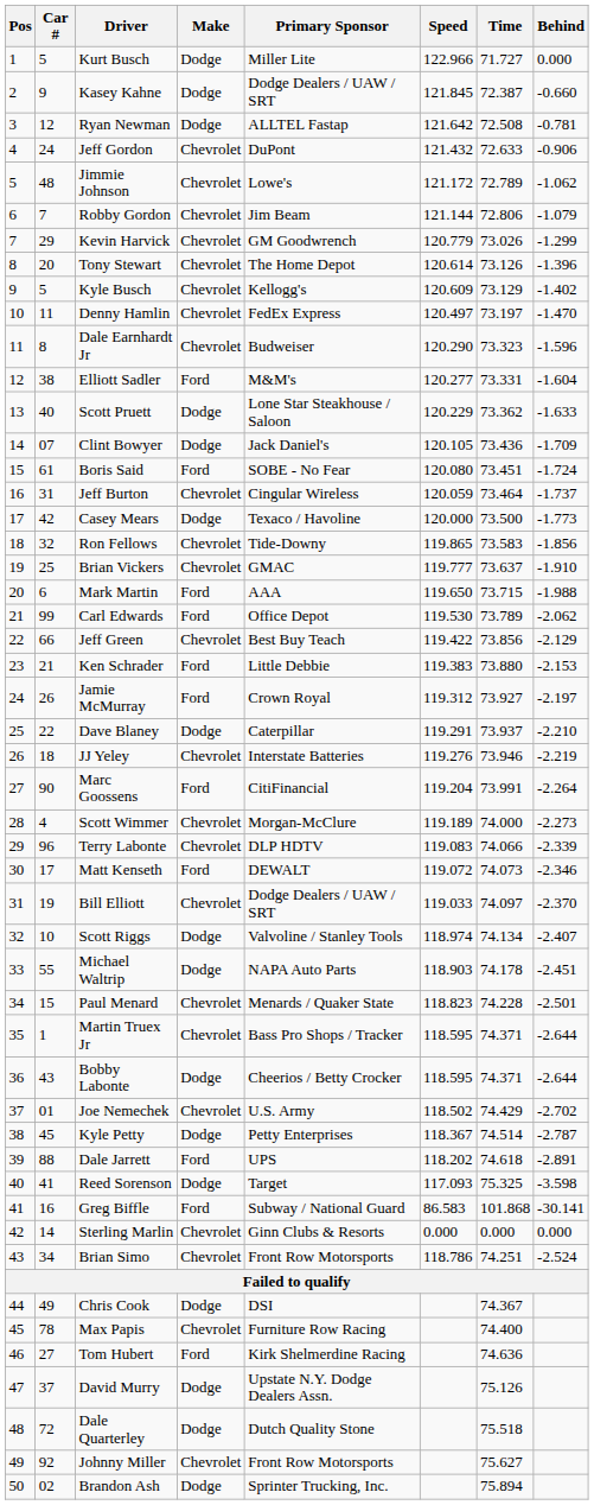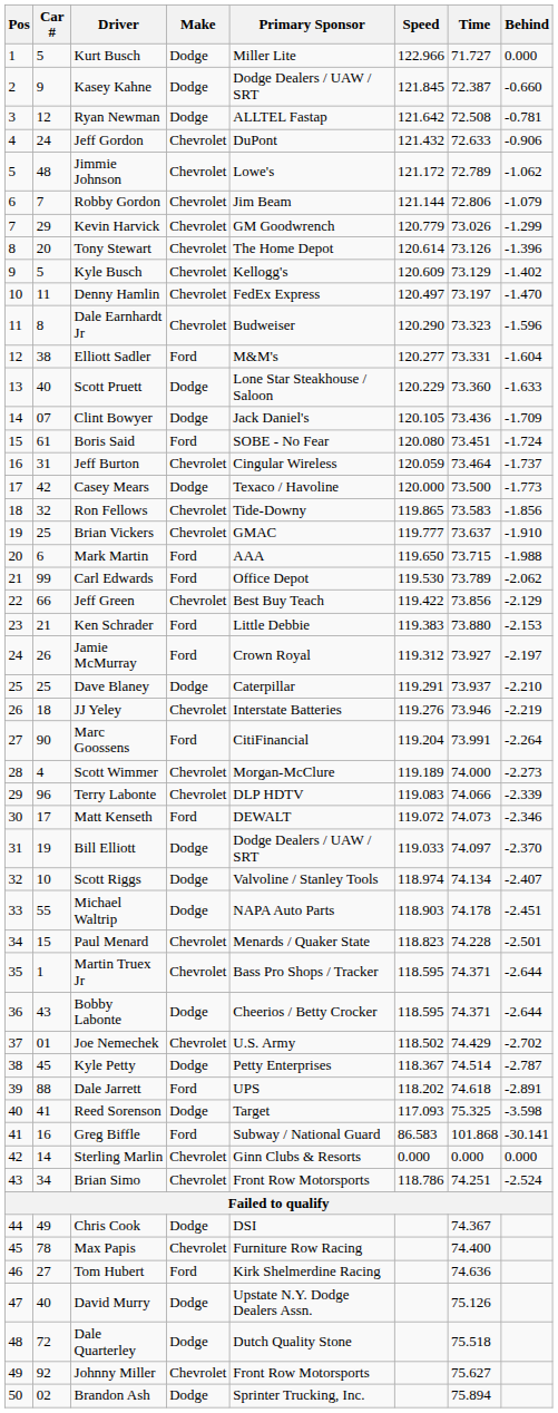Scott Pruett | Time: 73.362 -> 73.360
Dave Blaney | Car #: 22 -> 25
Bill Elliott | Make: Chevrolet -> Dodge
David Murry | Car #: 37 -> 40
